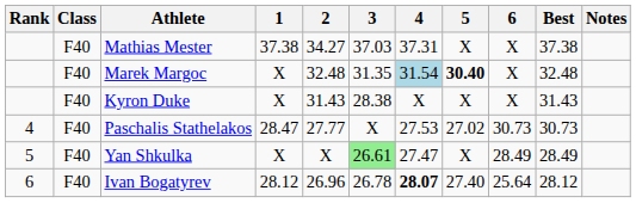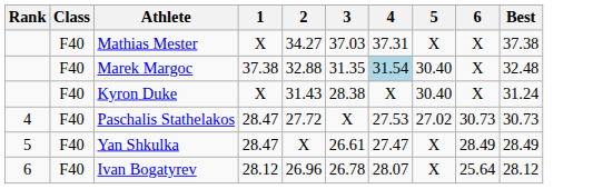- column: Notes
Mathias Mester | 1: 37.38 -> X
Marek Margoc | 1: X -> 37.38
Marek Margoc | 2: 32.48 -> 32.88
Marek Margoc | 5: bold -> normal
Kyron Duke | 5: X -> 30.40
Kyron Duke | Best: 31.43 -> 31.24
Paschalis Stathelakos | 2: 27.77 -> 27.72
Yan Shkulka | 1: X -> 28.47
Yan Shkulka | 3: lightgreen background -> no background
Ivan Bogatyrev | 4: bold -> normal
Ivan Bogatyrev | 5: 27.40 -> X
